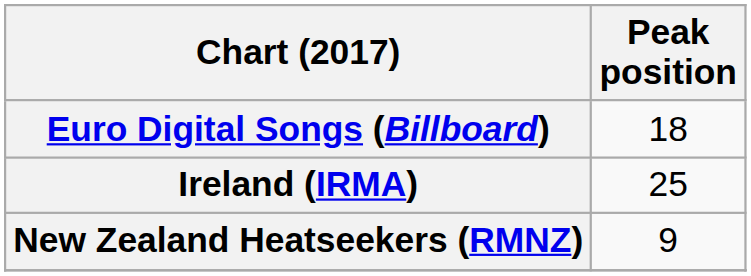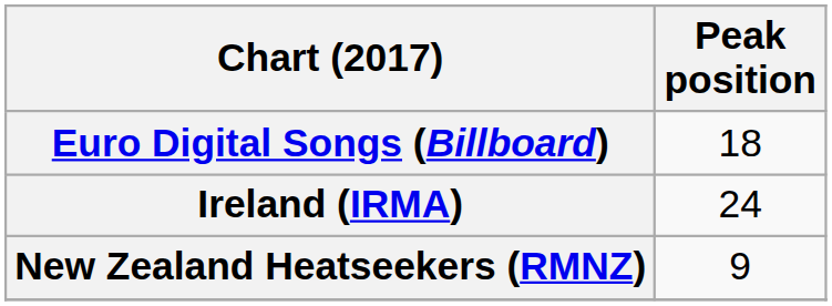Ireland (IRMA) | Peak position: 25 -> 24
